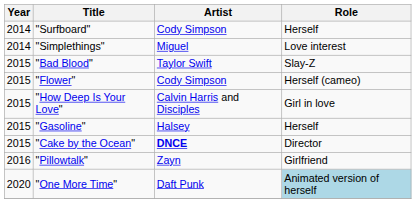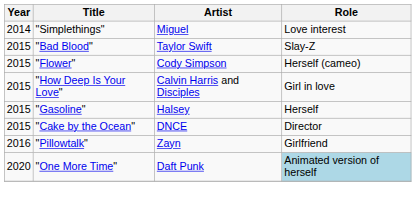- row: 2014 | "Surfboard" | Cody Simpson | Herself
"Cake by the Ocean" | Artist: bold -> normal
